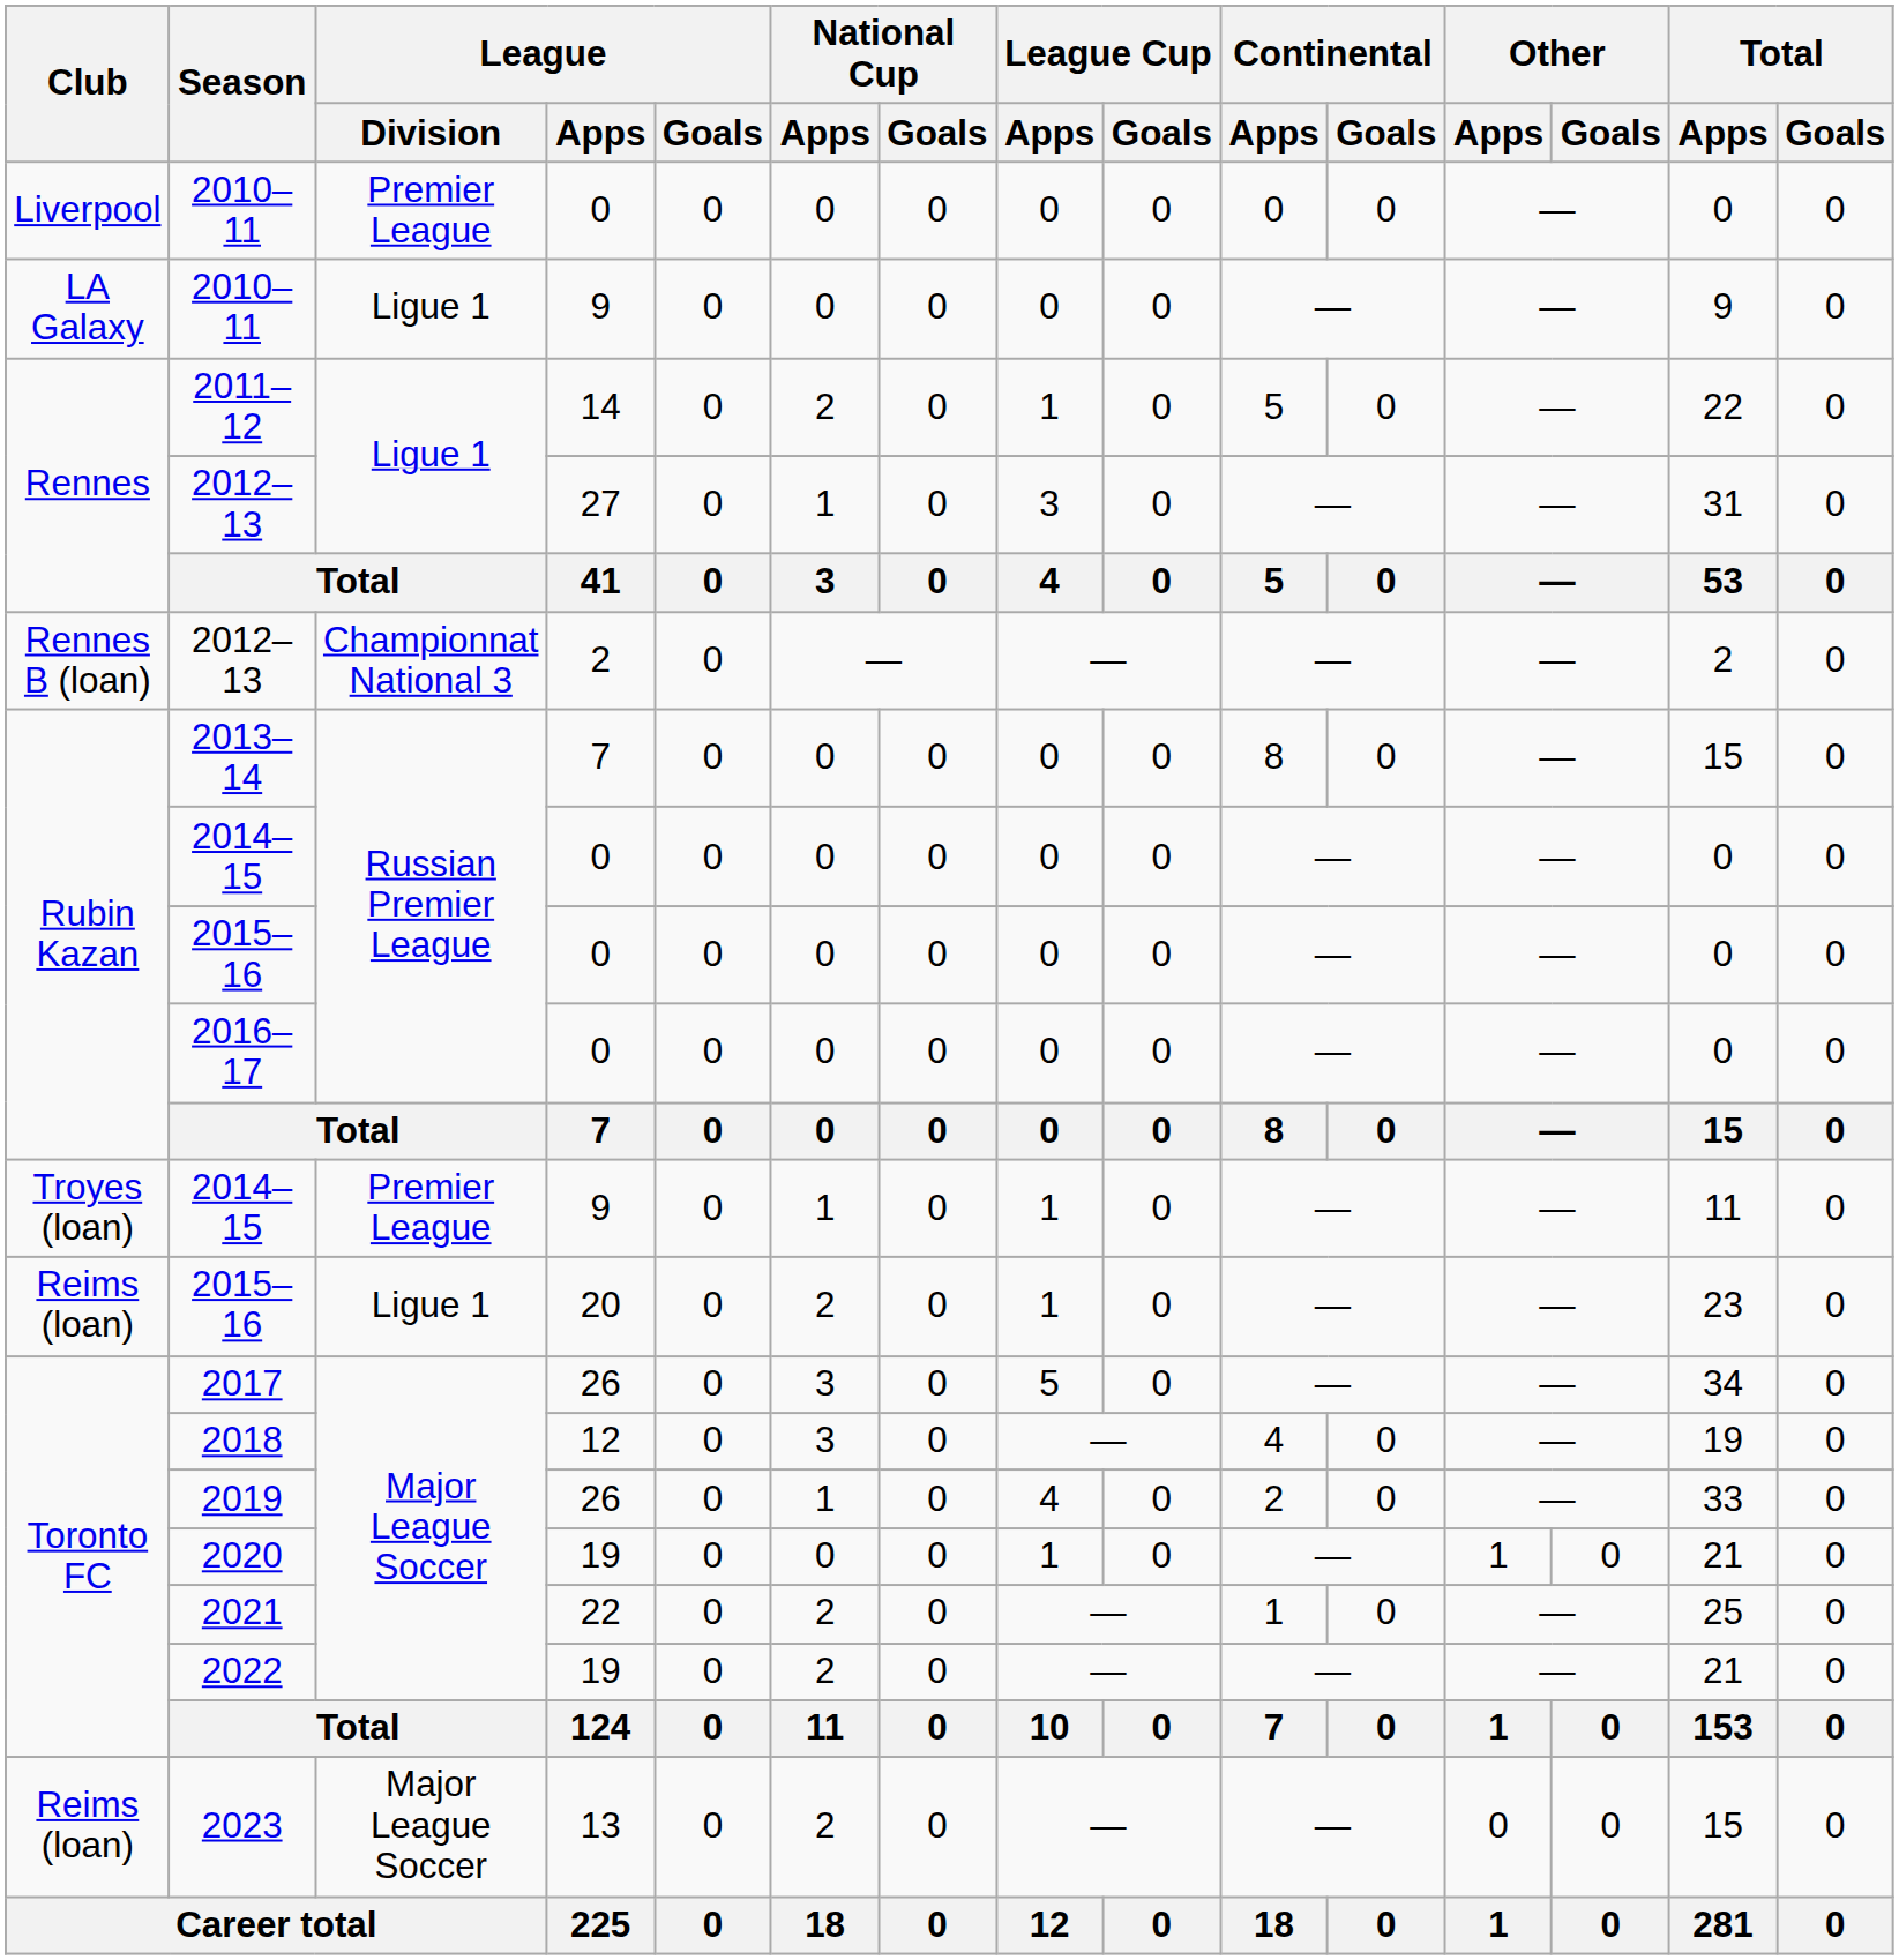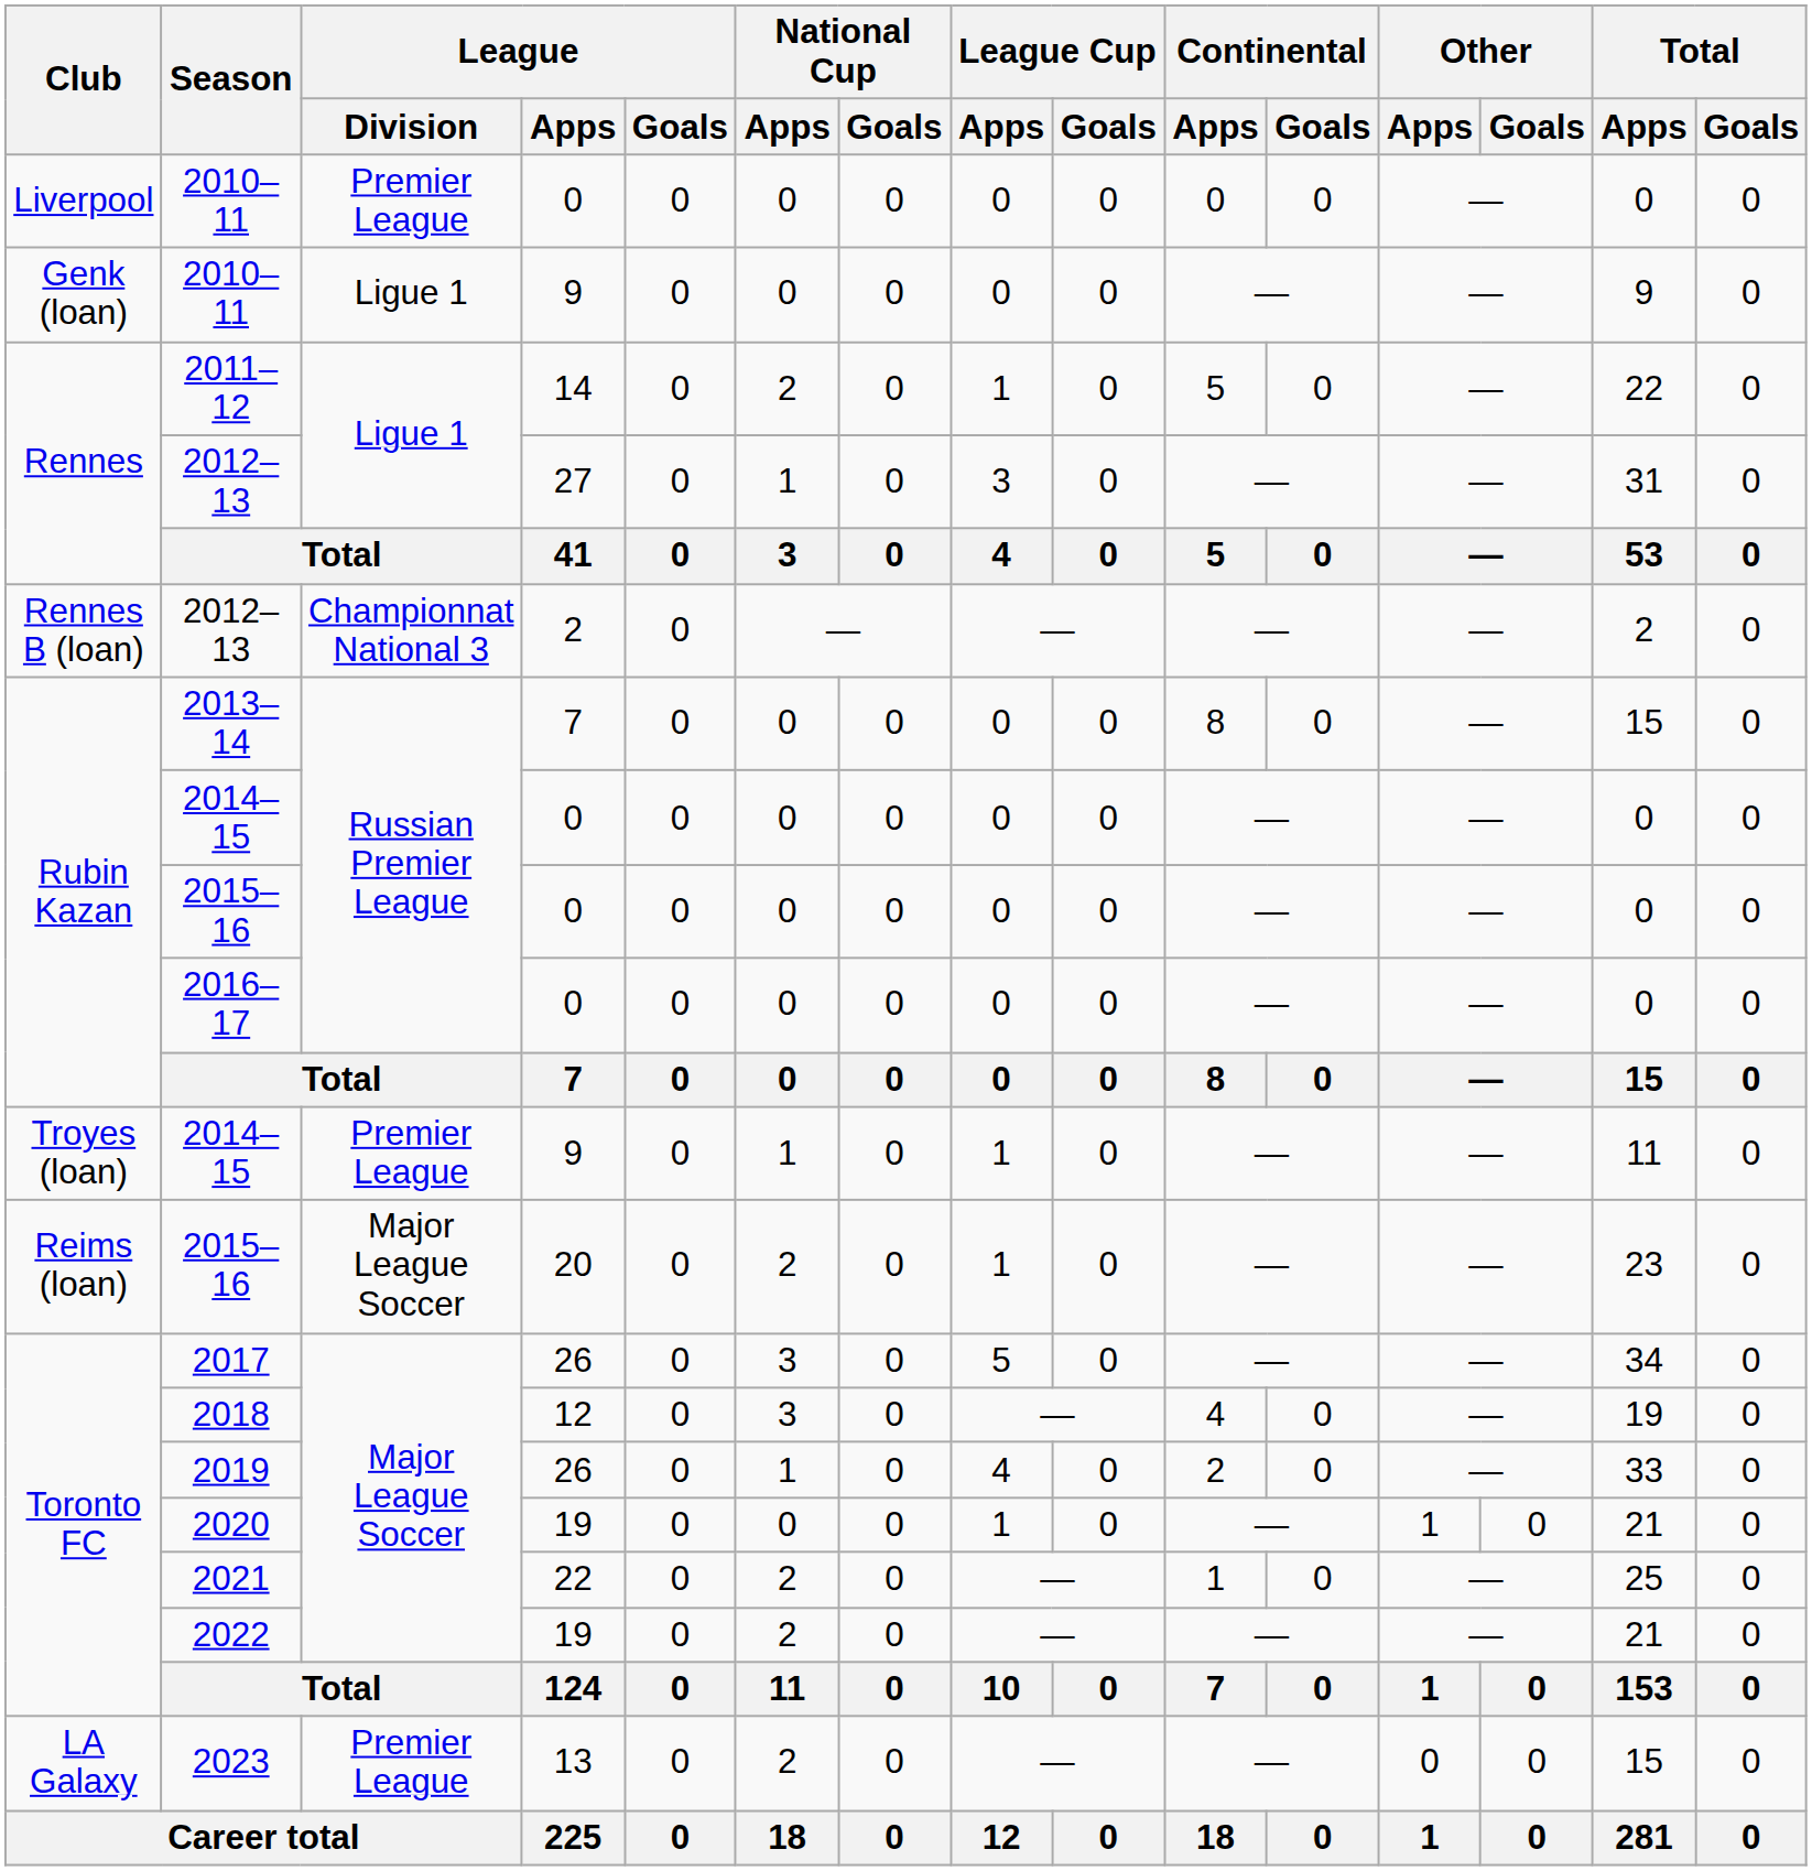2010–11 / 9 | Club: LA Galaxy -> Genk (loan)
2015–16 / 20 | League / Division: Ligue 1 -> Major League Soccer
2023 | Club: Reims (loan) -> LA Galaxy
2023 | League / Division: Major League Soccer -> Premier League
